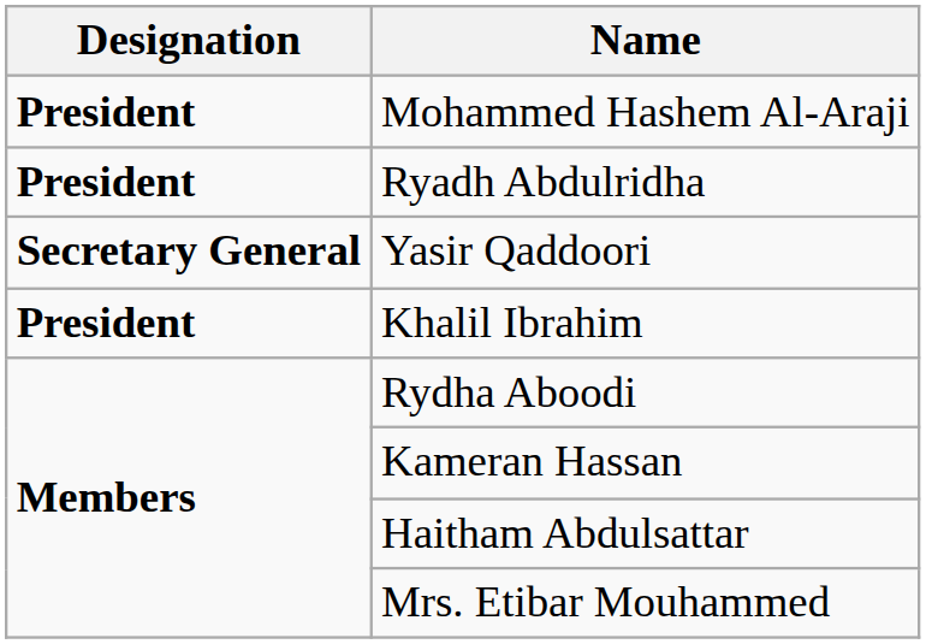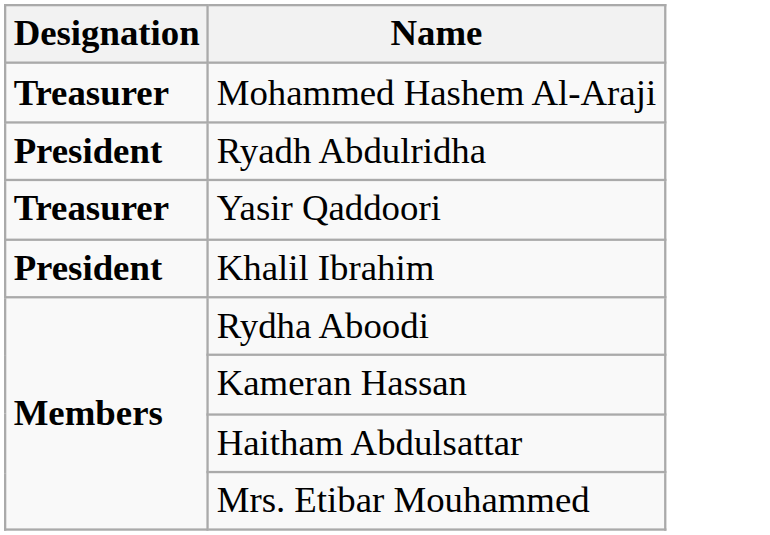Mohammed Hashem Al-Araji | Designation: President -> Treasurer
Yasir Qaddoori | Designation: Secretary General -> Treasurer
